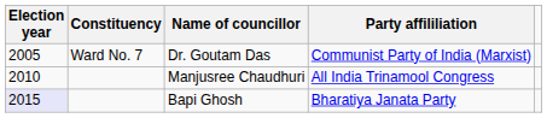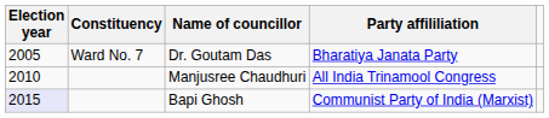Dr. Goutam Das | Party affililiation: Communist Party of India (Marxist) -> Bharatiya Janata Party
Bapi Ghosh | Party affililiation: Bharatiya Janata Party -> Communist Party of India (Marxist)
